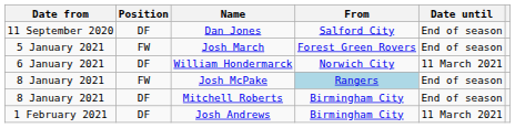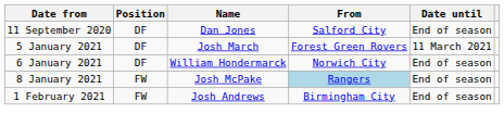Josh March | Position: FW -> DF
Josh March | Date until: End of season -> 11 March 2021
William Hondermarck | Date until: 11 March 2021 -> End of season
- row: 8 January 2021 | DF | Mitchell Roberts | Birmingham City | End of season
Josh Andrews | Position: DF -> FW
Josh Andrews | Date until: 11 March 2021 -> End of season
